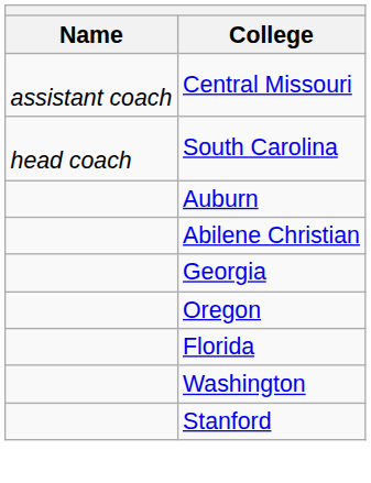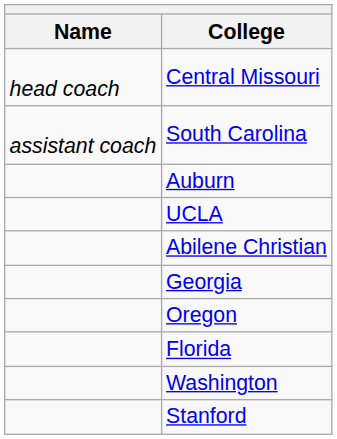Central Missouri | Name: assistant coach -> head coach
South Carolina | Name: head coach -> assistant coach
+ row: UCLA
